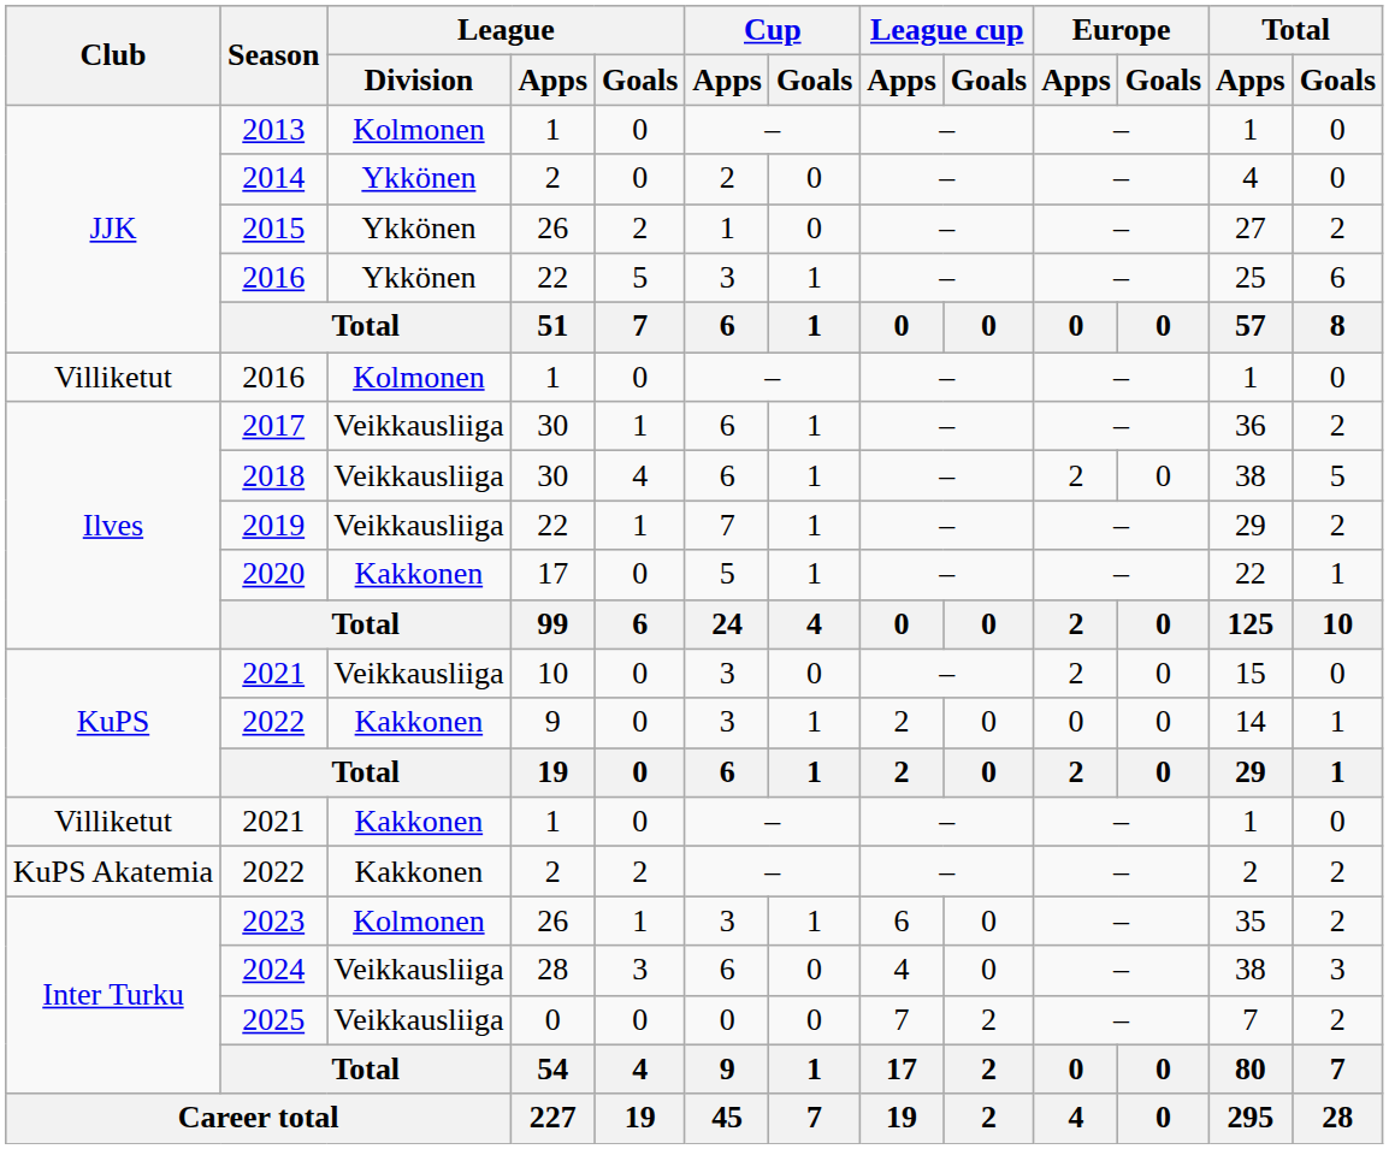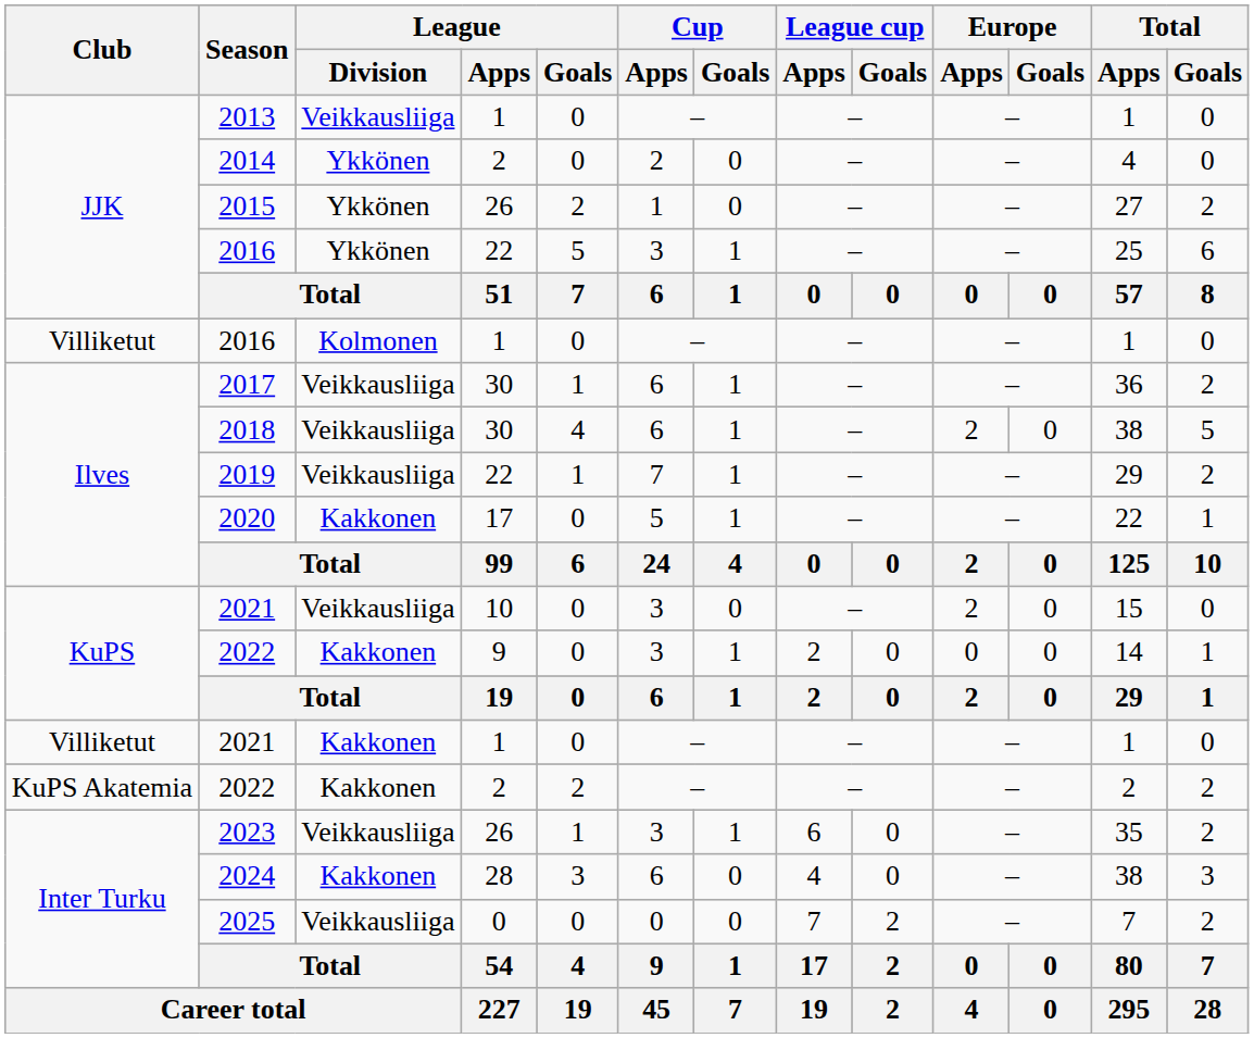2013 | League / Division: Kolmonen -> Veikkausliiga
2023 | League / Division: Kolmonen -> Veikkausliiga
2024 | League / Division: Veikkausliiga -> Kakkonen
